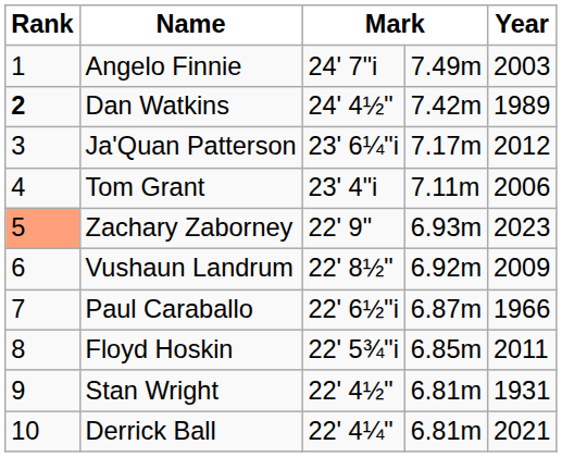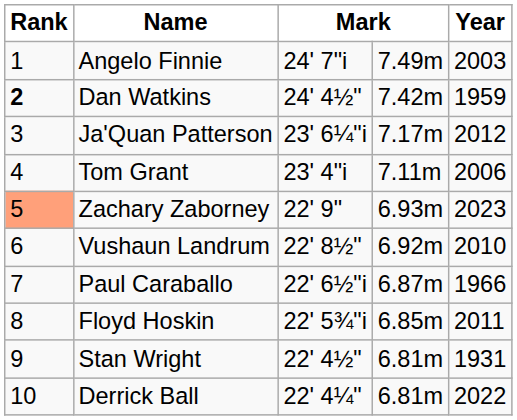Dan Watkins | Year: 1989 -> 1959
Vushaun Landrum | Year: 2009 -> 2010
Derrick Ball | Year: 2021 -> 2022
